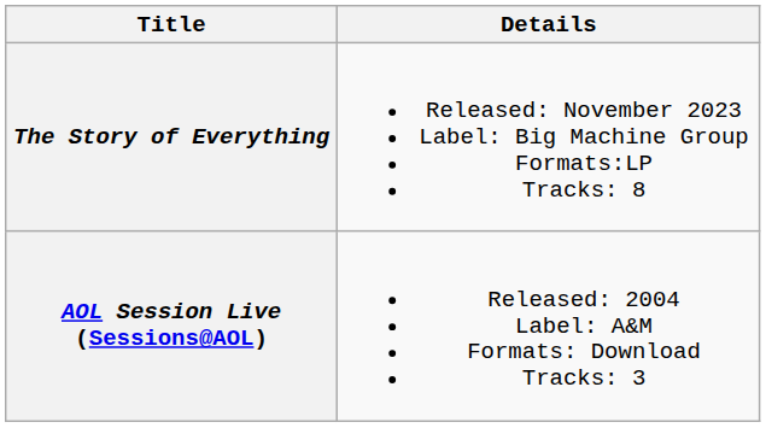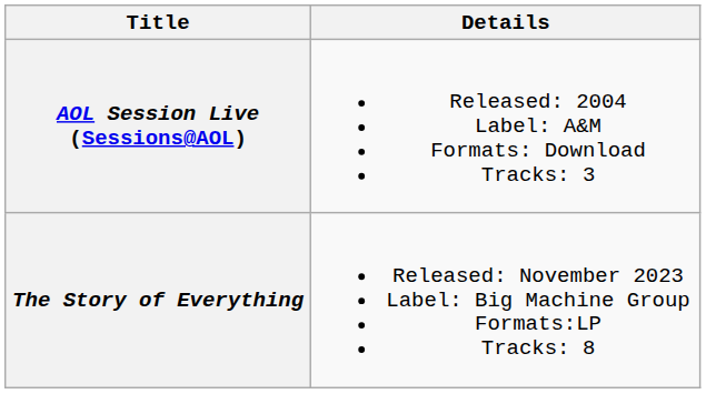rows swapped: AOL Session Live (Sessions@AOL) <-> The Story of Everything
